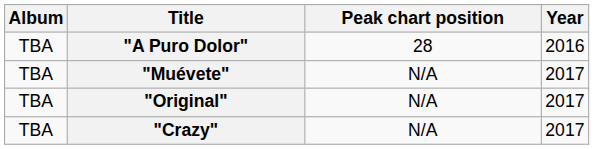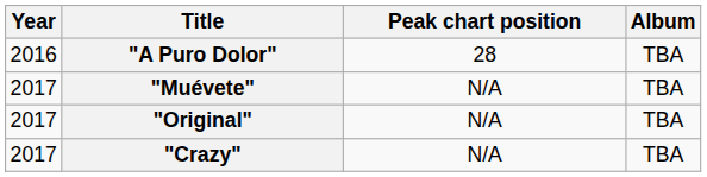columns swapped: Year <-> Album
